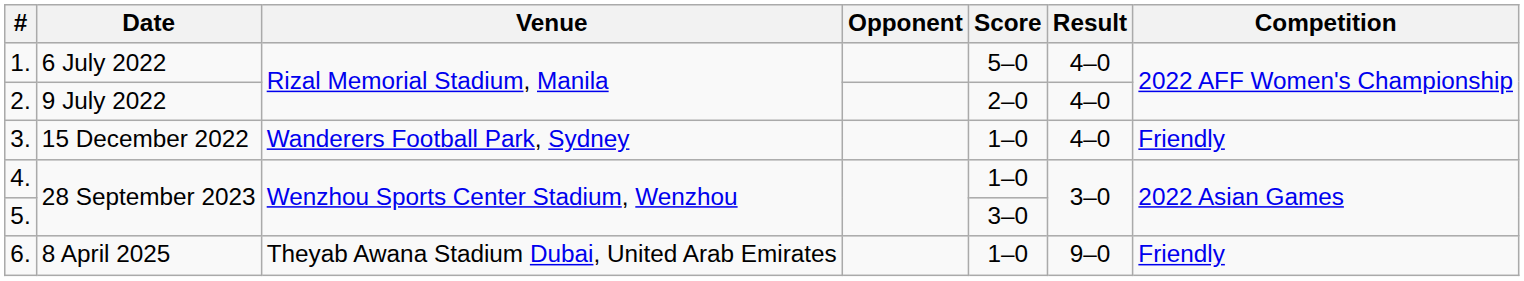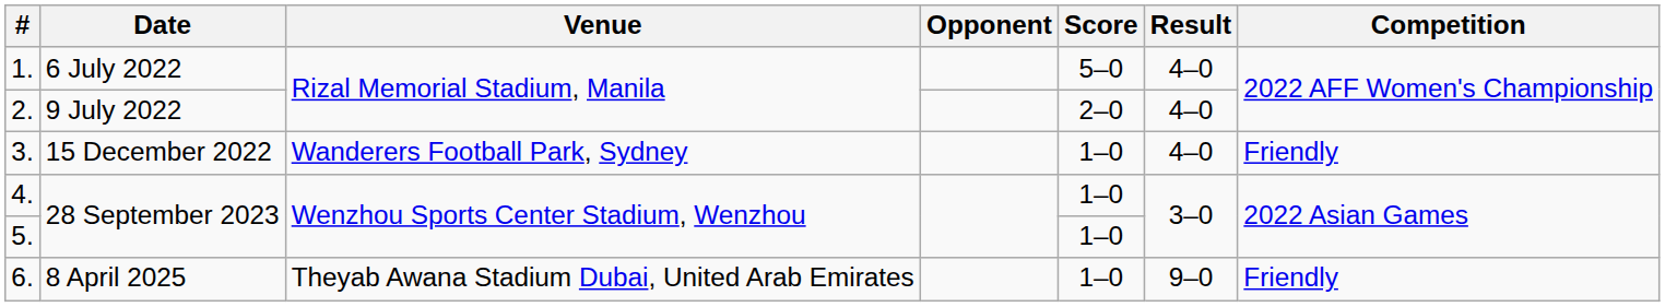5. | Score: 3–0 -> 1–0
